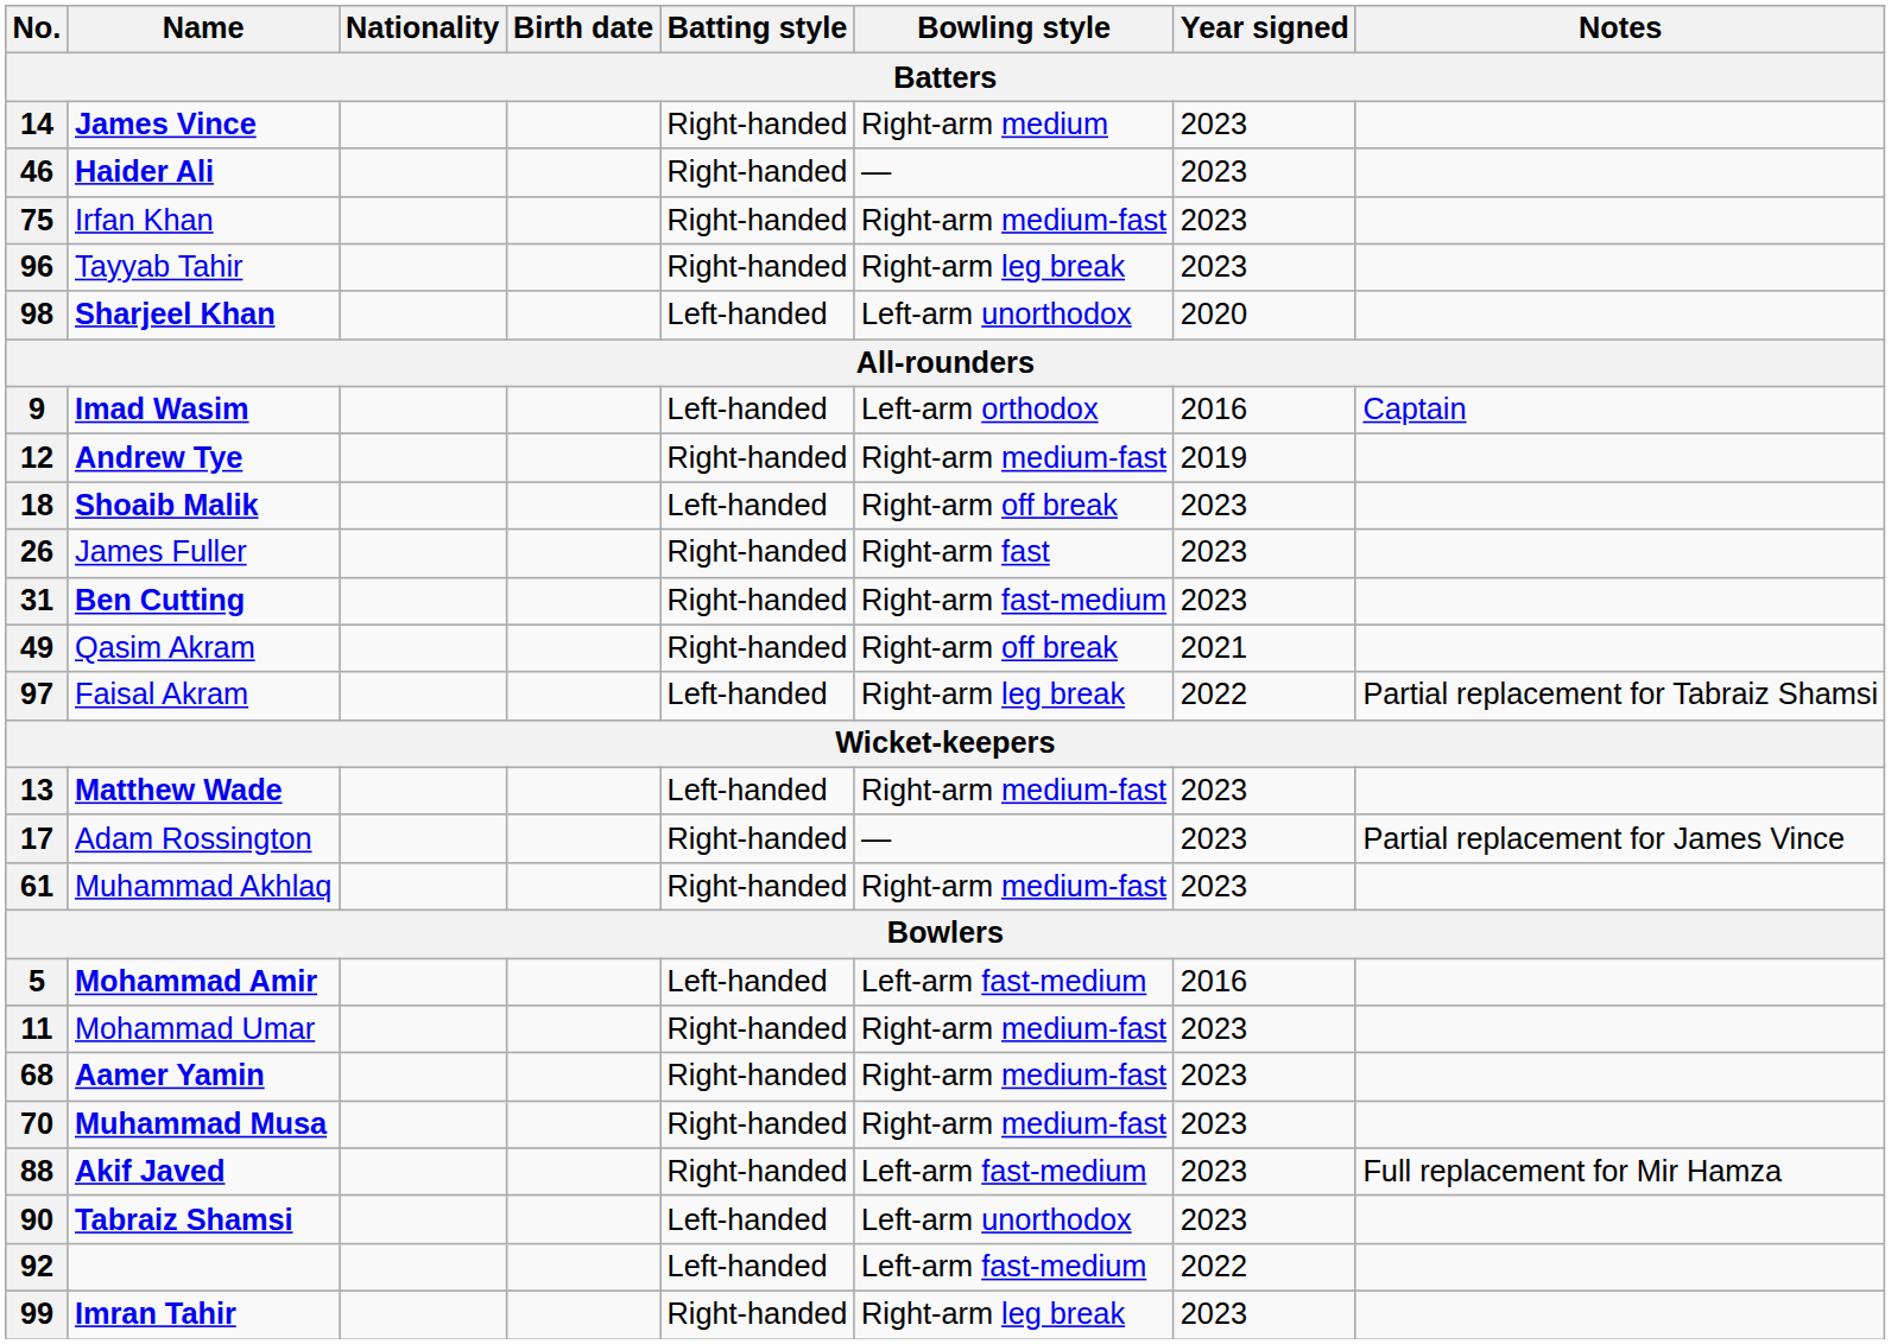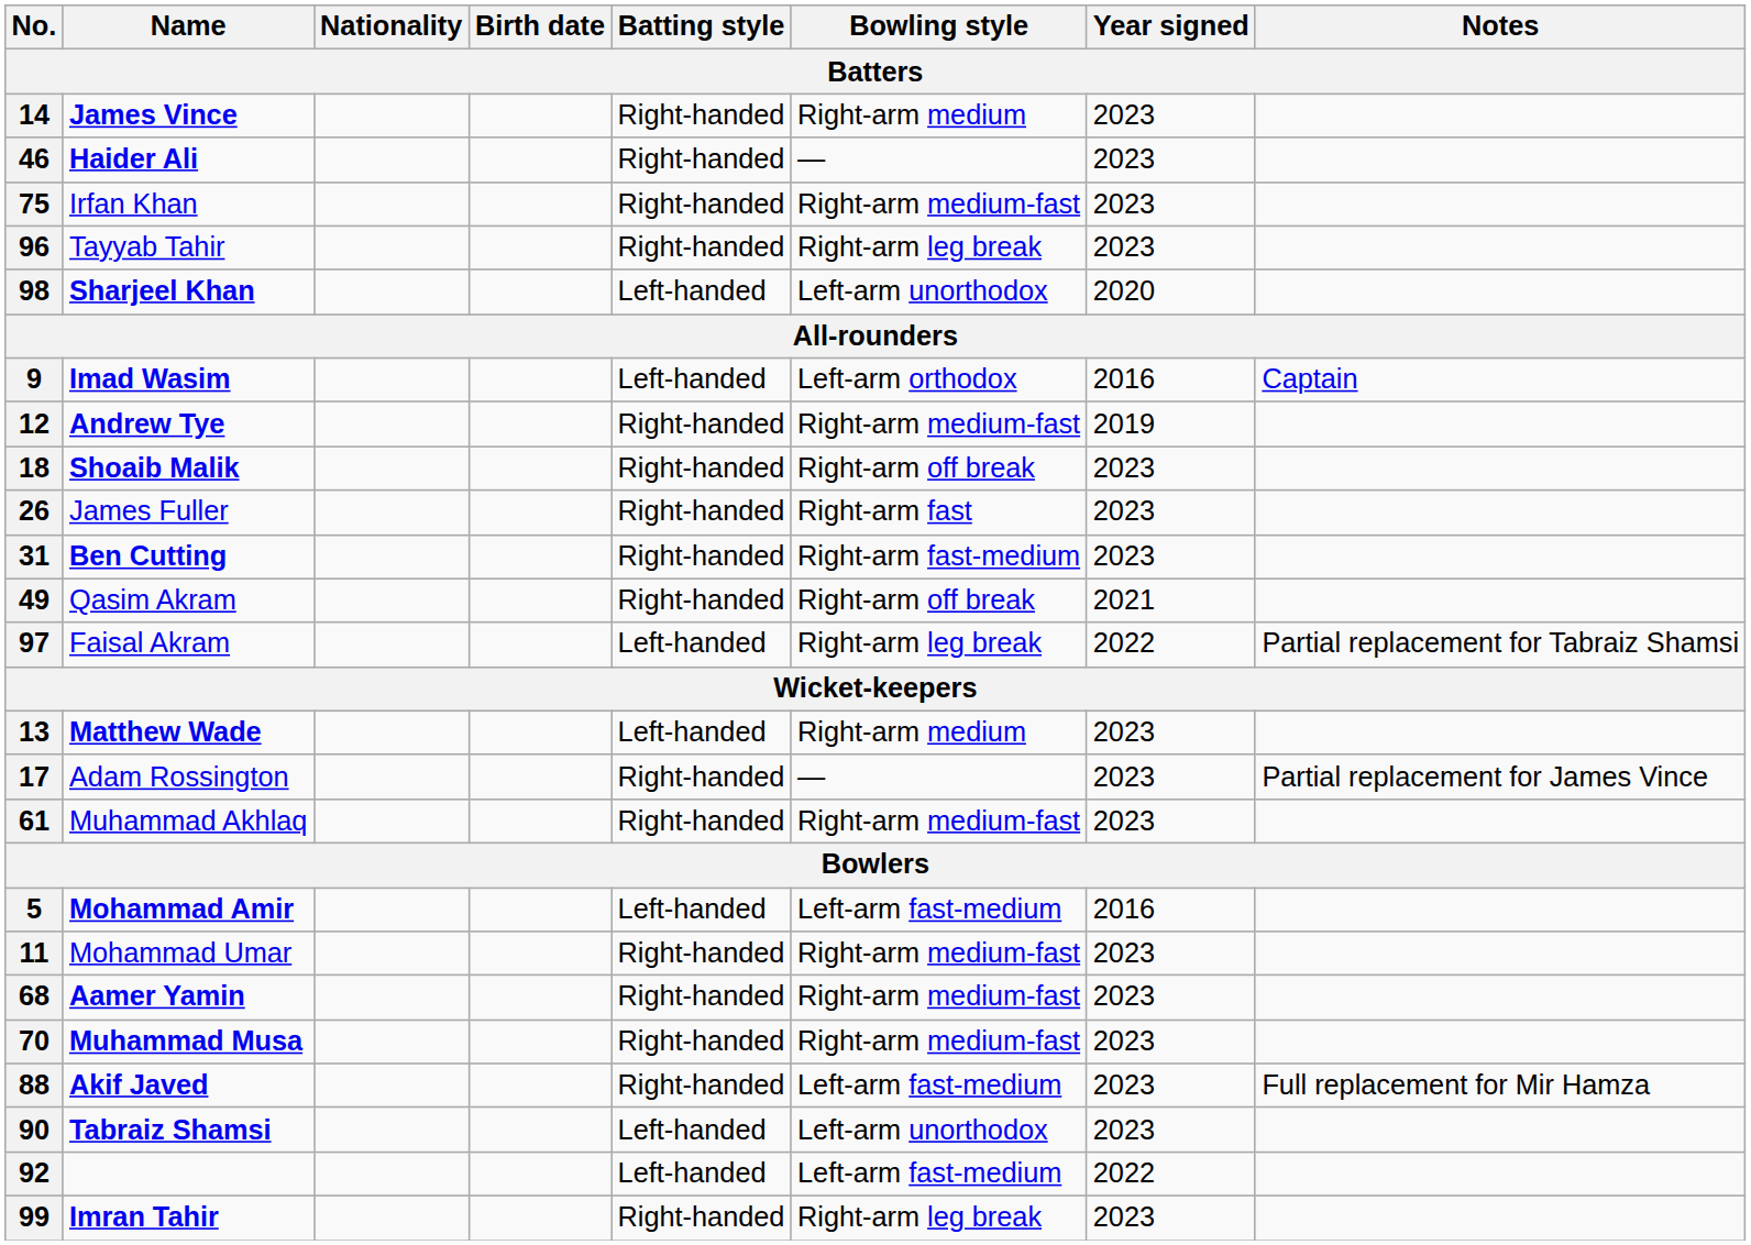18 | Batting style: Left-handed -> Right-handed
13 | Bowling style: Right-arm medium-fast -> Right-arm medium
